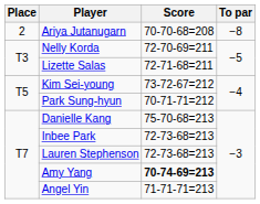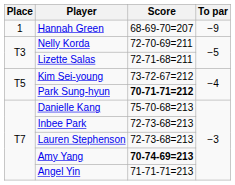+ row: 1 | Hannah Green | 68-69-70=207 | −9
- row: 2 | Ariya Jutanugarn | 70-70-68=208 | −8
Park Sung-hyun | Score: normal -> bold
